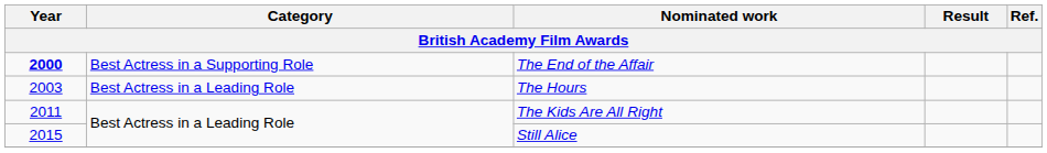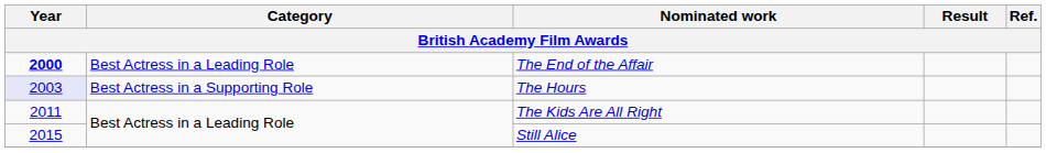The End of the Affair | Category: Best Actress in a Supporting Role -> Best Actress in a Leading Role
The Hours | Year: no background -> lavender background
The Hours | Category: Best Actress in a Leading Role -> Best Actress in a Supporting Role
